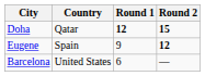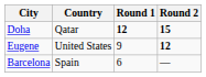Eugene | Country: Spain -> United States
Barcelona | Country: United States -> Spain
